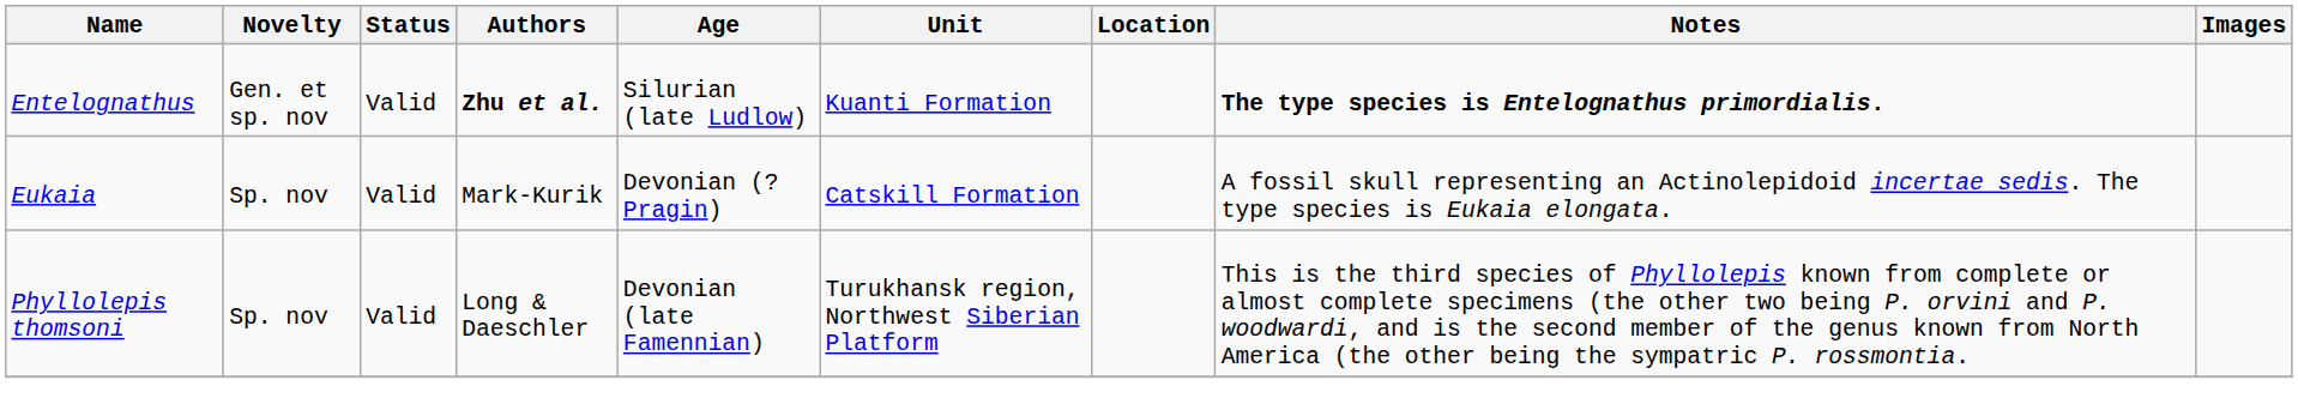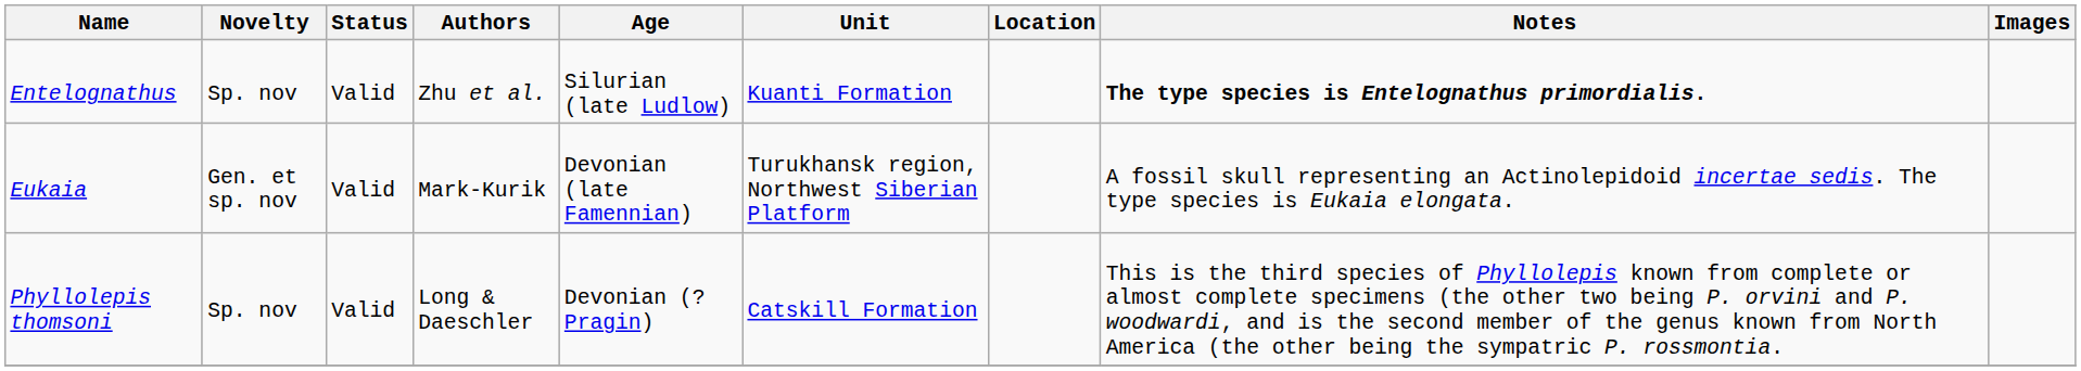Entelognathus | Novelty: Gen. et sp. nov -> Sp. nov
Entelognathus | Authors: bold -> normal
Eukaia | Novelty: Sp. nov -> Gen. et sp. nov
Eukaia | Age: Devonian (?Pragin) -> Devonian (late Famennian)
Eukaia | Unit: Catskill Formation -> Turukhansk region, Northwest Siberian Platform
Phyllolepis thomsoni | Age: Devonian (late Famennian) -> Devonian (?Pragin)
Phyllolepis thomsoni | Unit: Turukhansk region, Northwest Siberian Platform -> Catskill Formation
